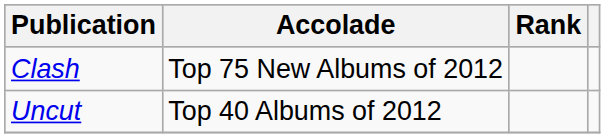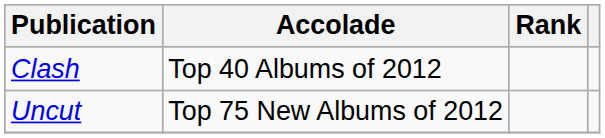Clash | Accolade: Top 75 New Albums of 2012 -> Top 40 Albums of 2012
Uncut | Accolade: Top 40 Albums of 2012 -> Top 75 New Albums of 2012
